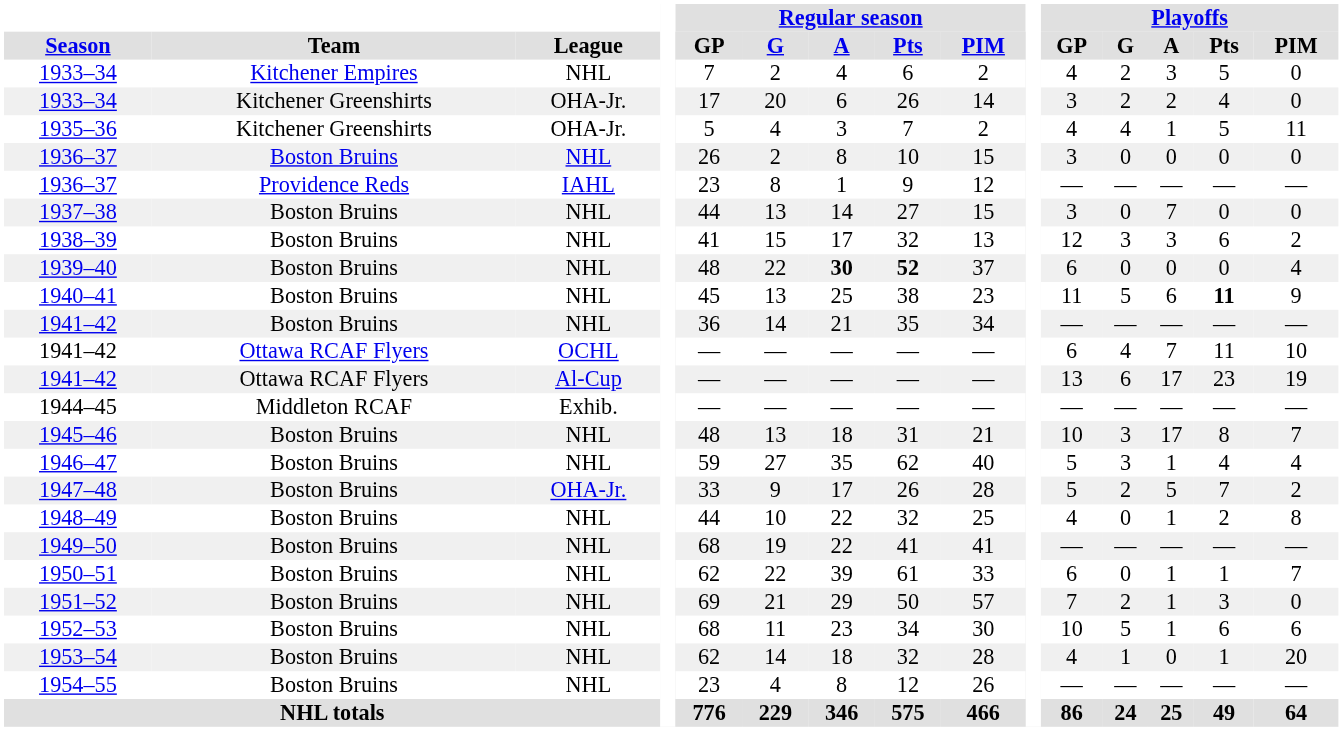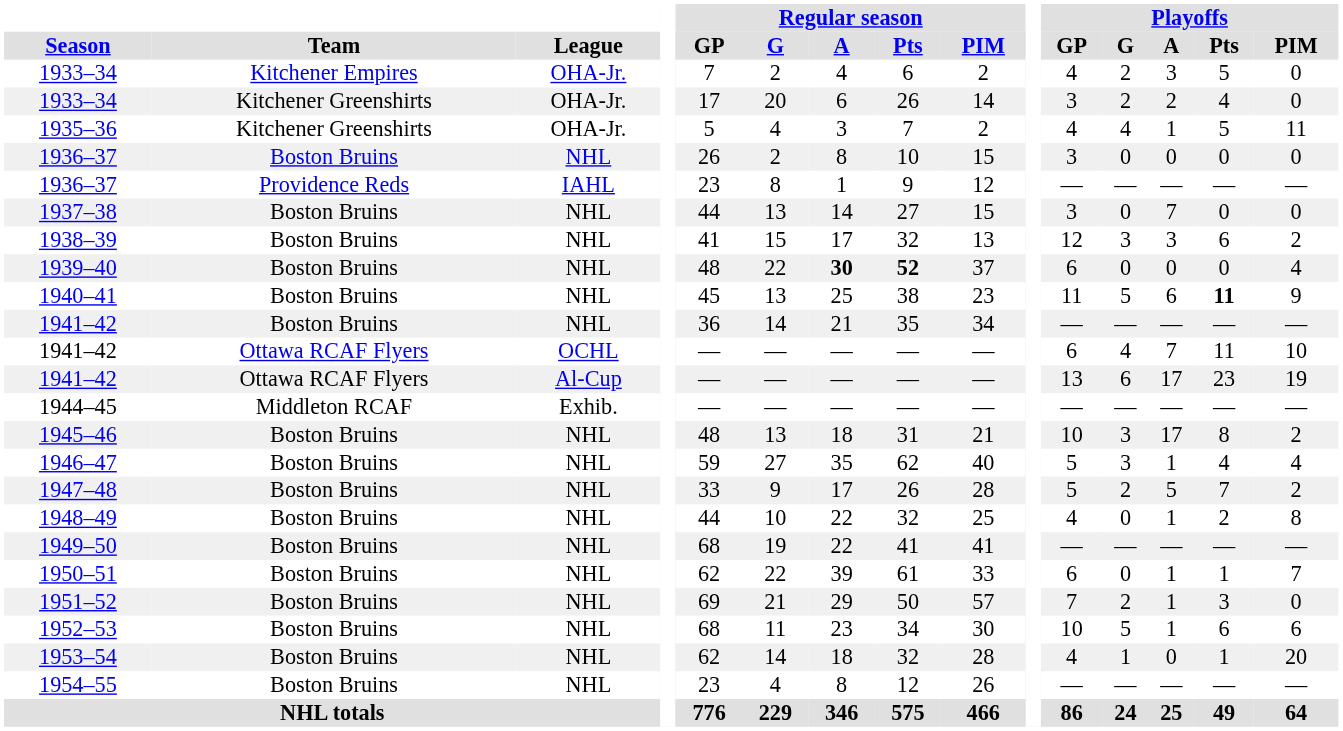1933–34 / Kitchener Empires | League: NHL -> OHA-Jr.
1945–46 | Playoffs / PIM: 7 -> 2
1947–48 | League: OHA-Jr. -> NHL
